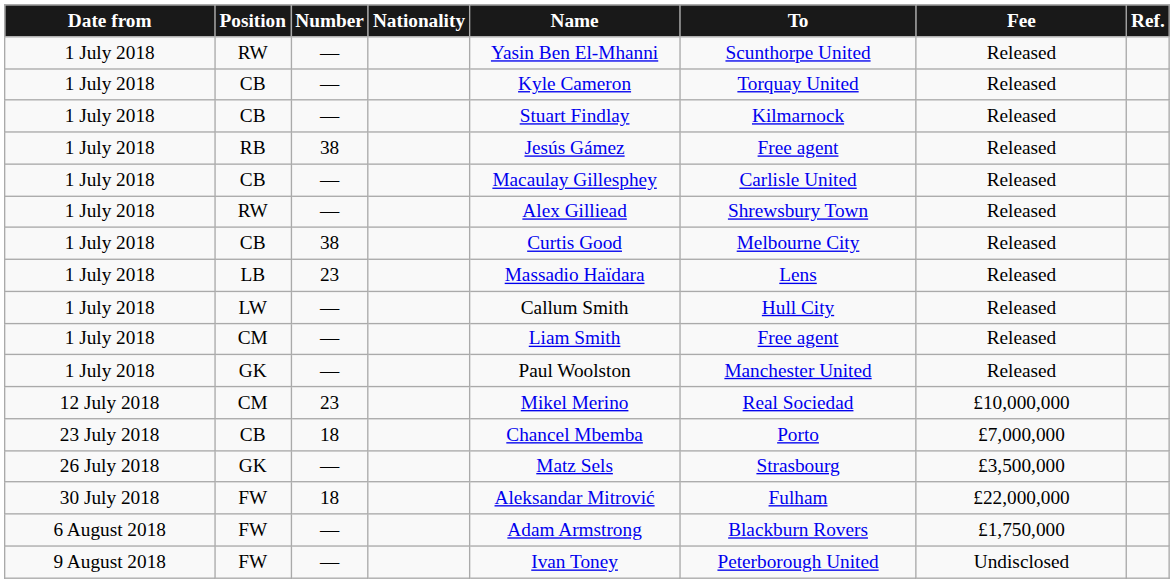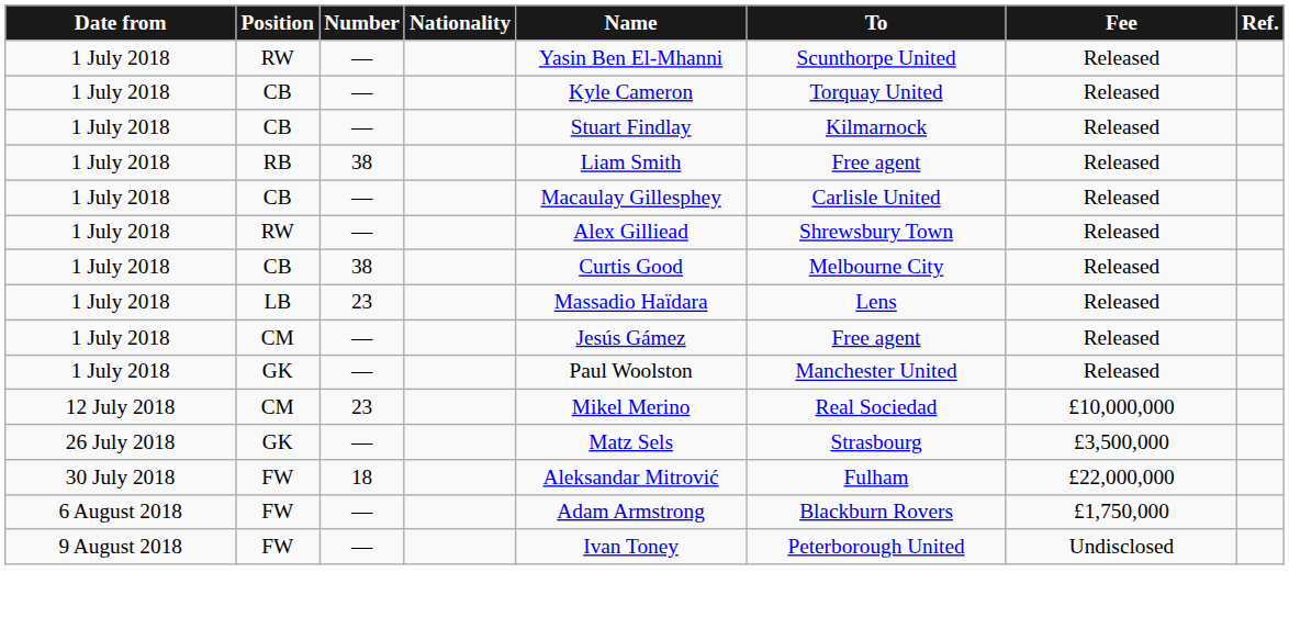RB | Name: Jesús Gámez -> Liam Smith
- row: 1 July 2018 | LW | — | Callum Smith | Hull City | Released
1 July 2018 / CM | Name: Liam Smith -> Jesús Gámez
- row: 23 July 2018 | CB | 18 | Chancel Mbemba | Porto | £7,000,000
